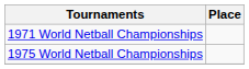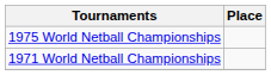rows swapped: 1971 World Netball Championships <-> 1975 World Netball Championships
